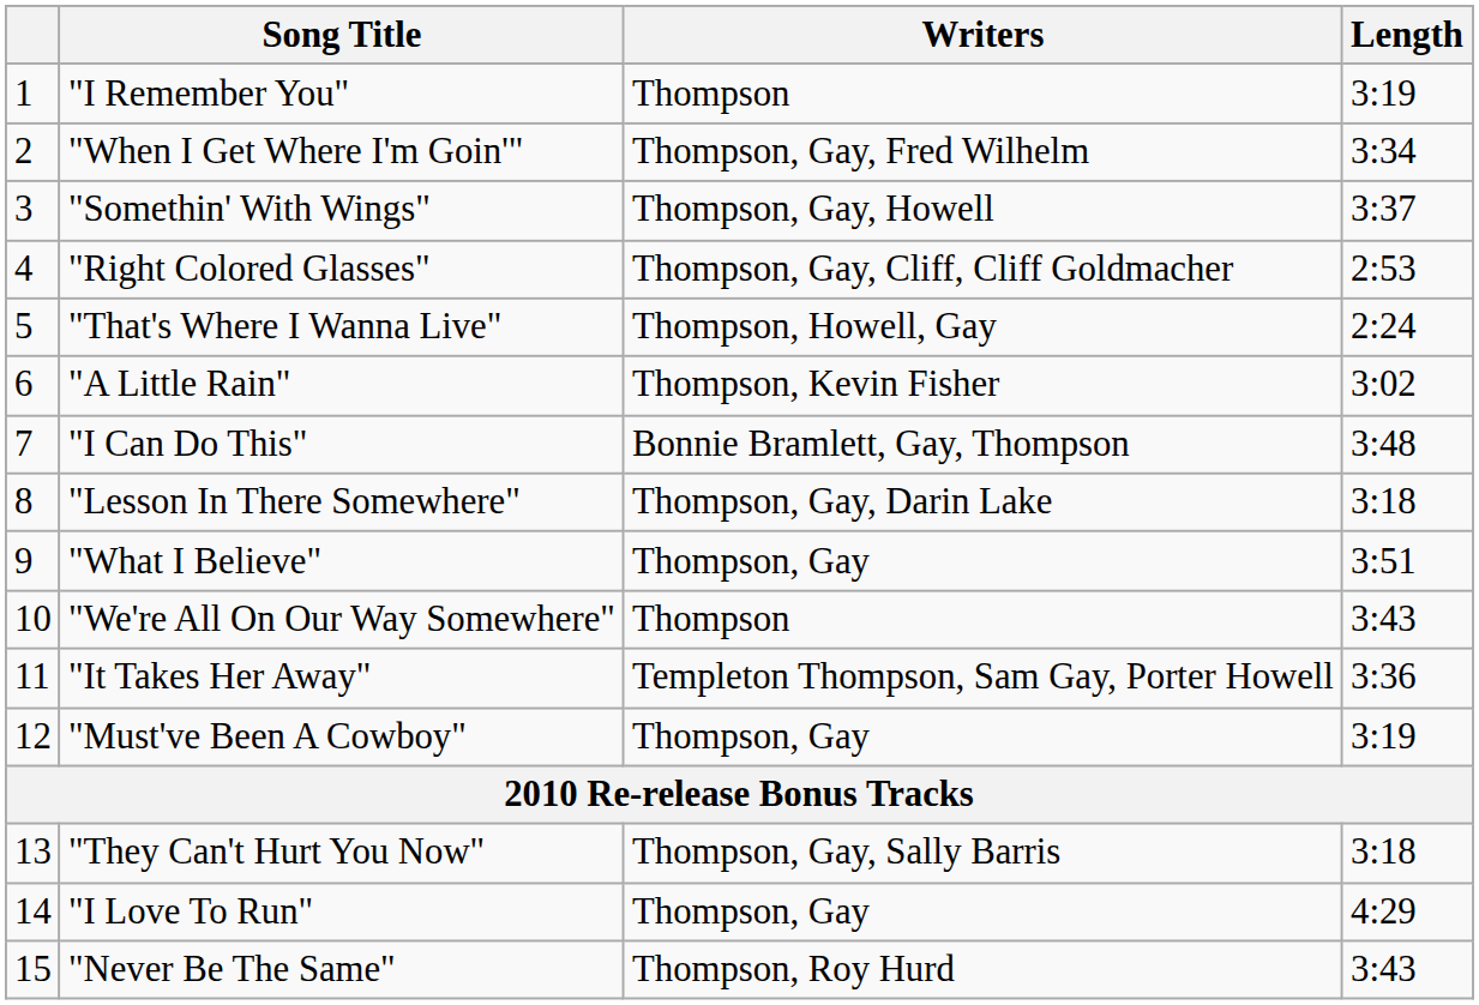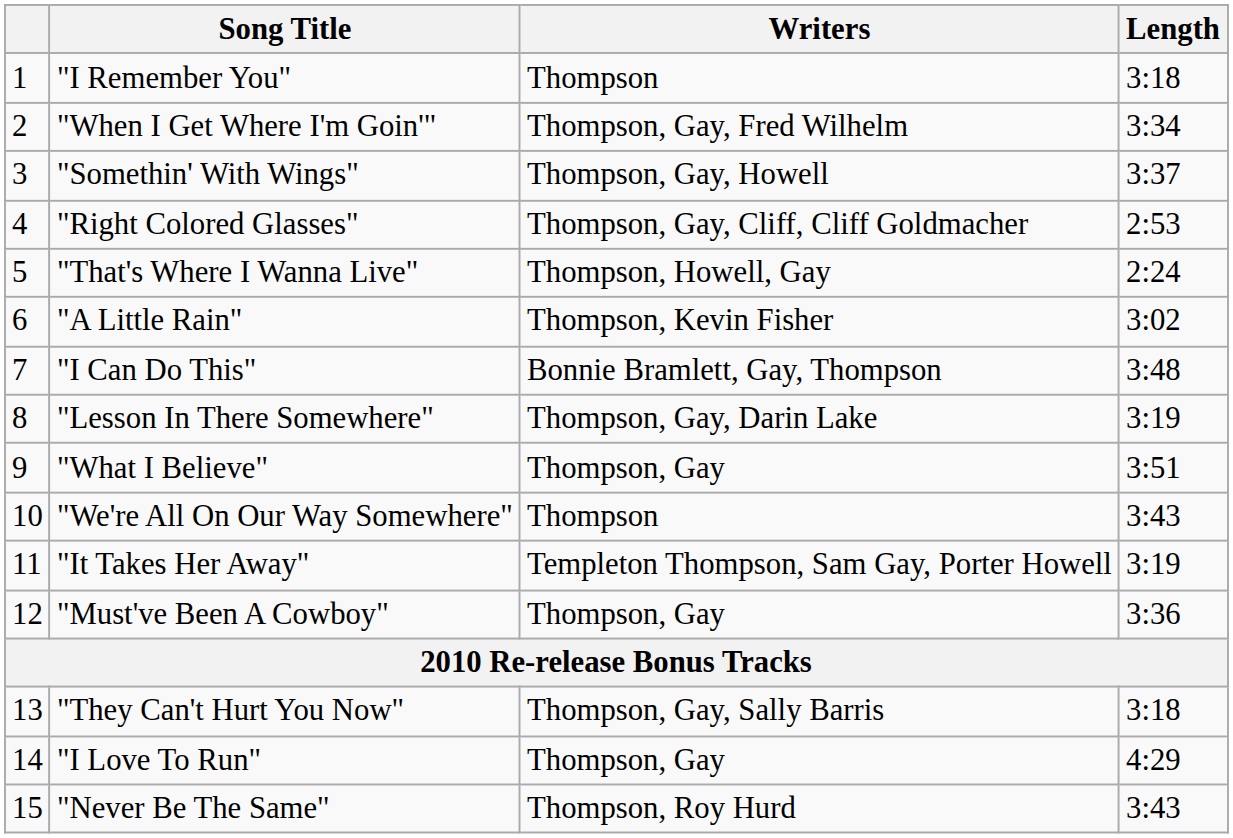"I Remember You" | Length: 3:19 -> 3:18
"Lesson In There Somewhere" | Length: 3:18 -> 3:19
"It Takes Her Away" | Length: 3:36 -> 3:19
"Must've Been A Cowboy" | Length: 3:19 -> 3:36
